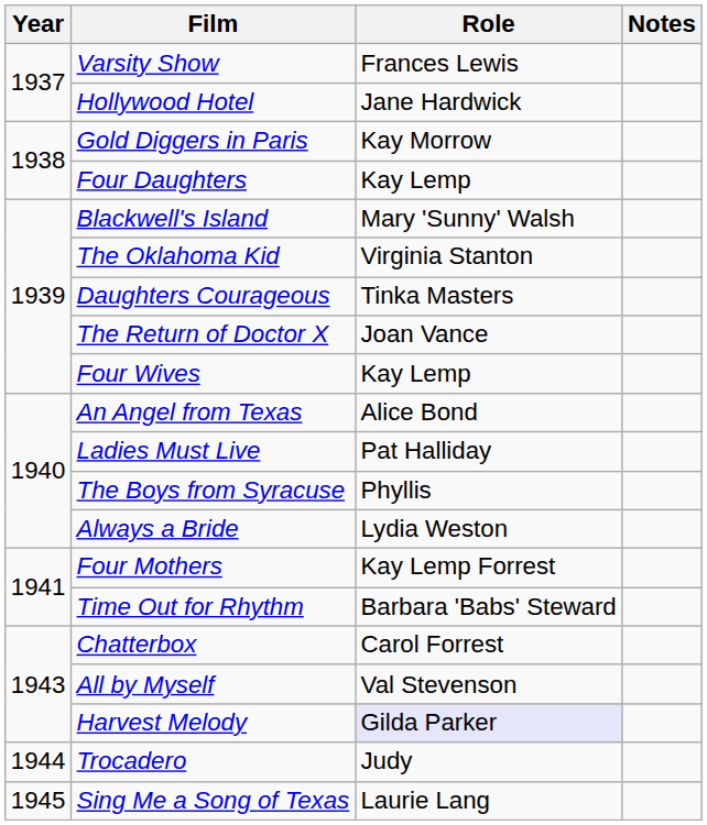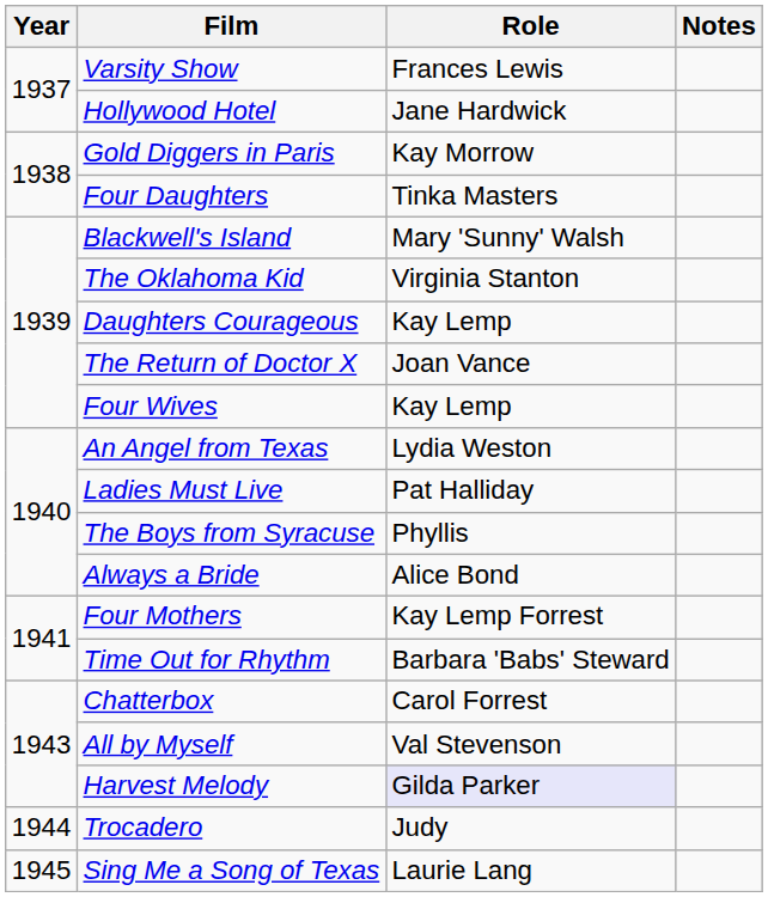Four Daughters | Role: Kay Lemp -> Tinka Masters
Daughters Courageous | Role: Tinka Masters -> Kay Lemp
An Angel from Texas | Role: Alice Bond -> Lydia Weston
Always a Bride | Role: Lydia Weston -> Alice Bond
